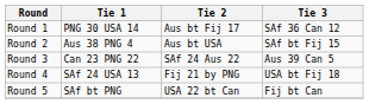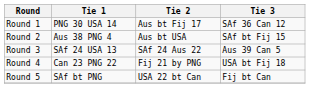Round 3 | Tie 1: Can 23 PNG 22 -> SAf 24 USA 13
Round 4 | Tie 1: SAf 24 USA 13 -> Can 23 PNG 22
